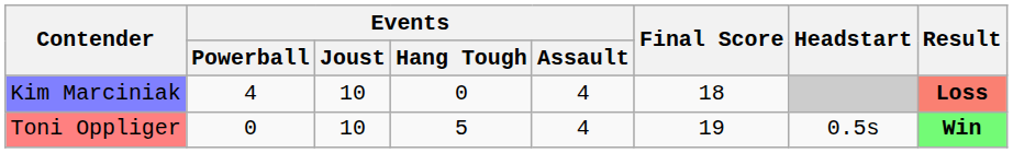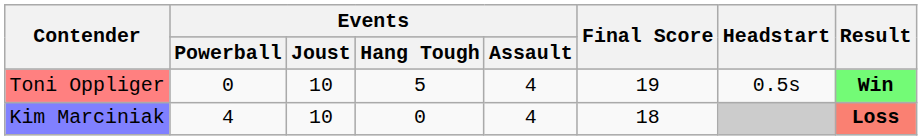rows swapped: Toni Oppliger <-> Kim Marciniak
